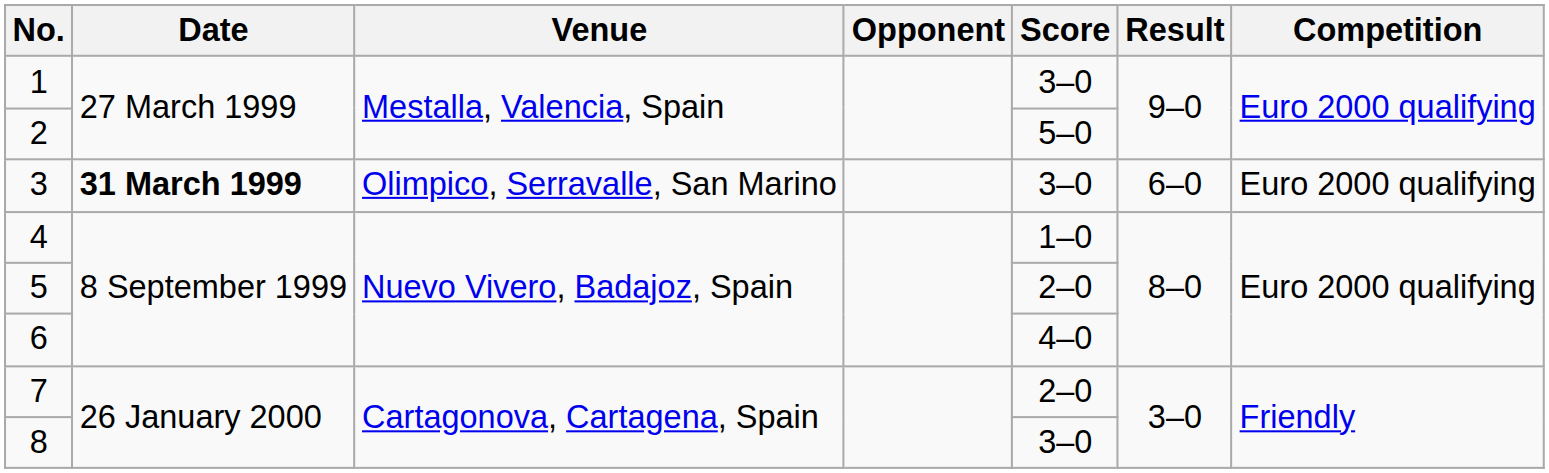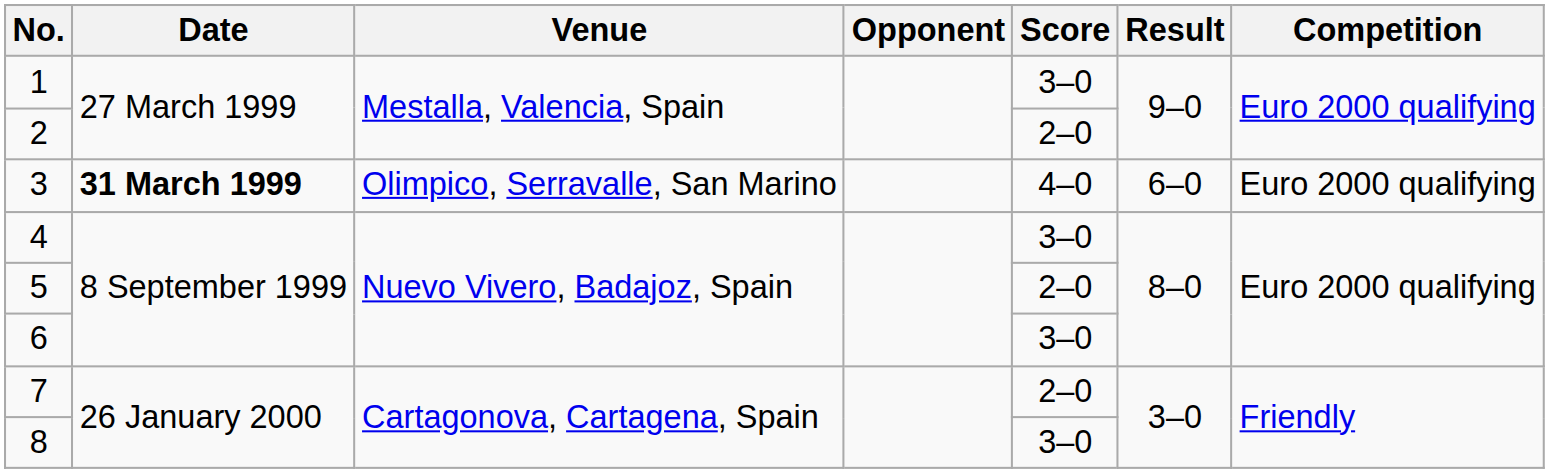2 | Score: 5–0 -> 2–0
3 | Score: 3–0 -> 4–0
4 | Score: 1–0 -> 3–0
6 | Score: 4–0 -> 3–0
